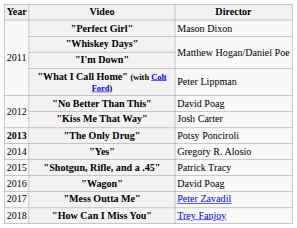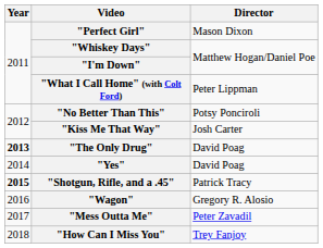"No Better Than This" | Director: David Poag -> Potsy Ponciroli
"The Only Drug" | Director: Potsy Ponciroli -> David Poag
"Yes" | Director: Gregory R. Alosio -> David Poag
"Shotgun, Rifle, and a .45" | Year: normal -> bold
"Wagon" | Director: David Poag -> Gregory R. Alosio
